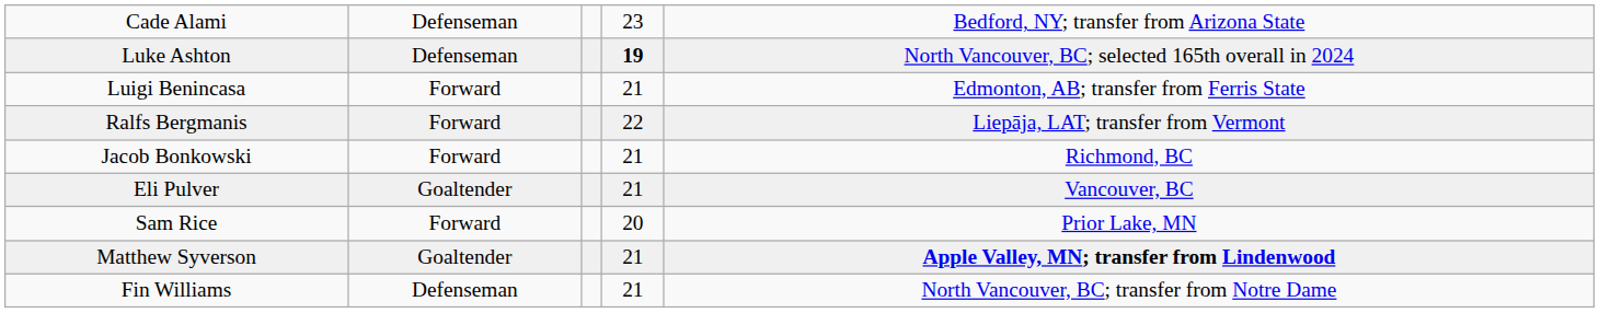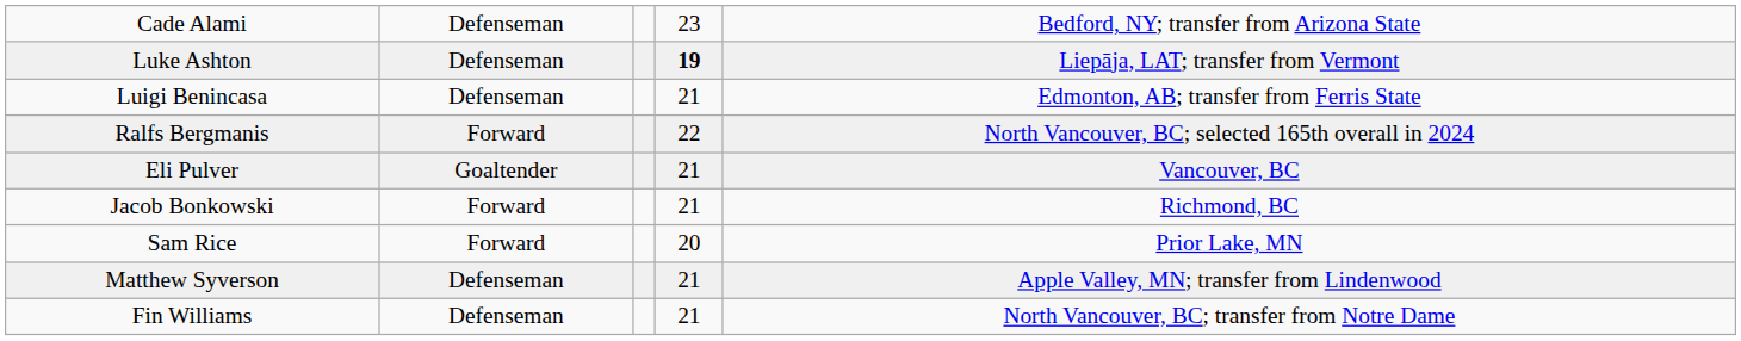Luke Ashton | column 5: North Vancouver, BC; selected 165th overall in 2024 -> Liepāja, LAT; transfer from Vermont
Luigi Benincasa | column 2: Forward -> Defenseman
Ralfs Bergmanis | column 5: Liepāja, LAT; transfer from Vermont -> North Vancouver, BC; selected 165th overall in 2024
rows swapped: Jacob Bonkowski <-> Eli Pulver
Matthew Syverson | column 2: Goaltender -> Defenseman
Matthew Syverson | column 5: bold -> normal
